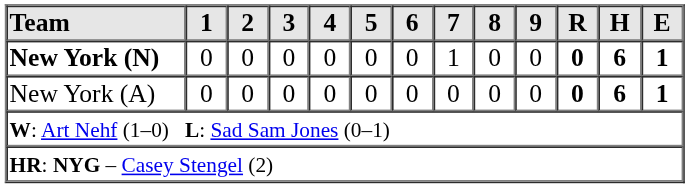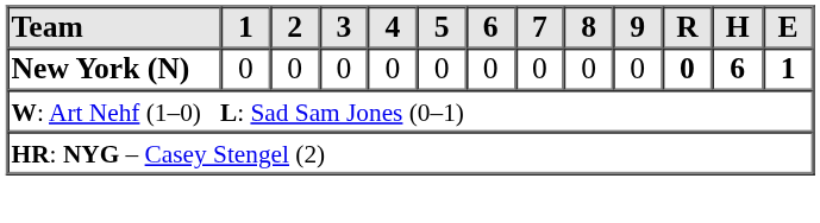New York (N) | 7: 1 -> 0
- row: New York (A) | 0 | 0 | 0 | 0 | 0 | 0 | 0 | 0 | 0 | 0 | 6 | 1
